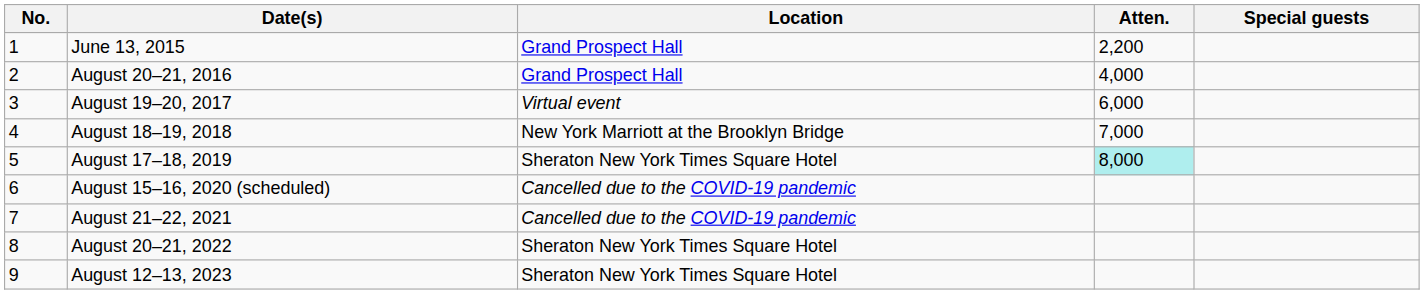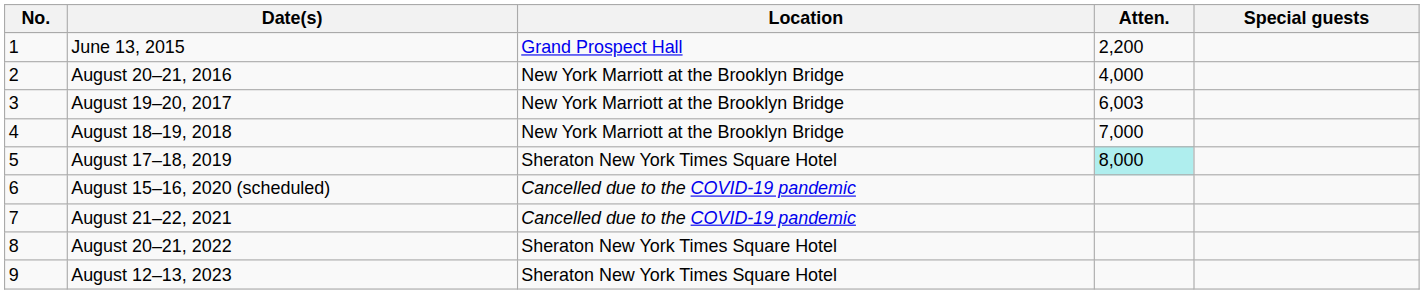August 20–21, 2016 | Location: Grand Prospect Hall -> New York Marriott at the Brooklyn Bridge
August 19–20, 2017 | Location: Virtual event -> New York Marriott at the Brooklyn Bridge
August 19–20, 2017 | Atten.: 6,000 -> 6,003
